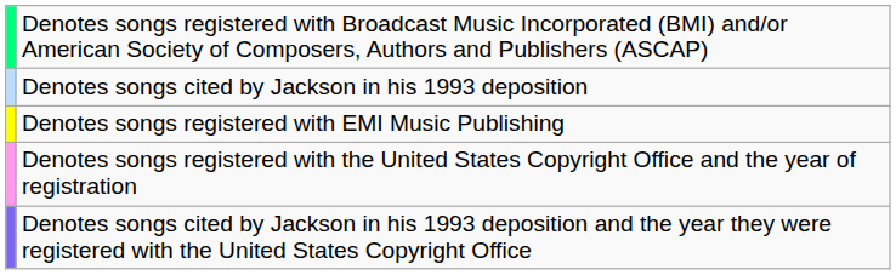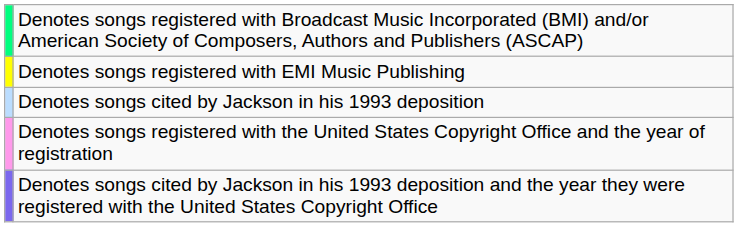rows swapped: Denotes songs registered with EMI Music Publishing <-> Denotes songs cited by Jackson in his 1993 deposition
